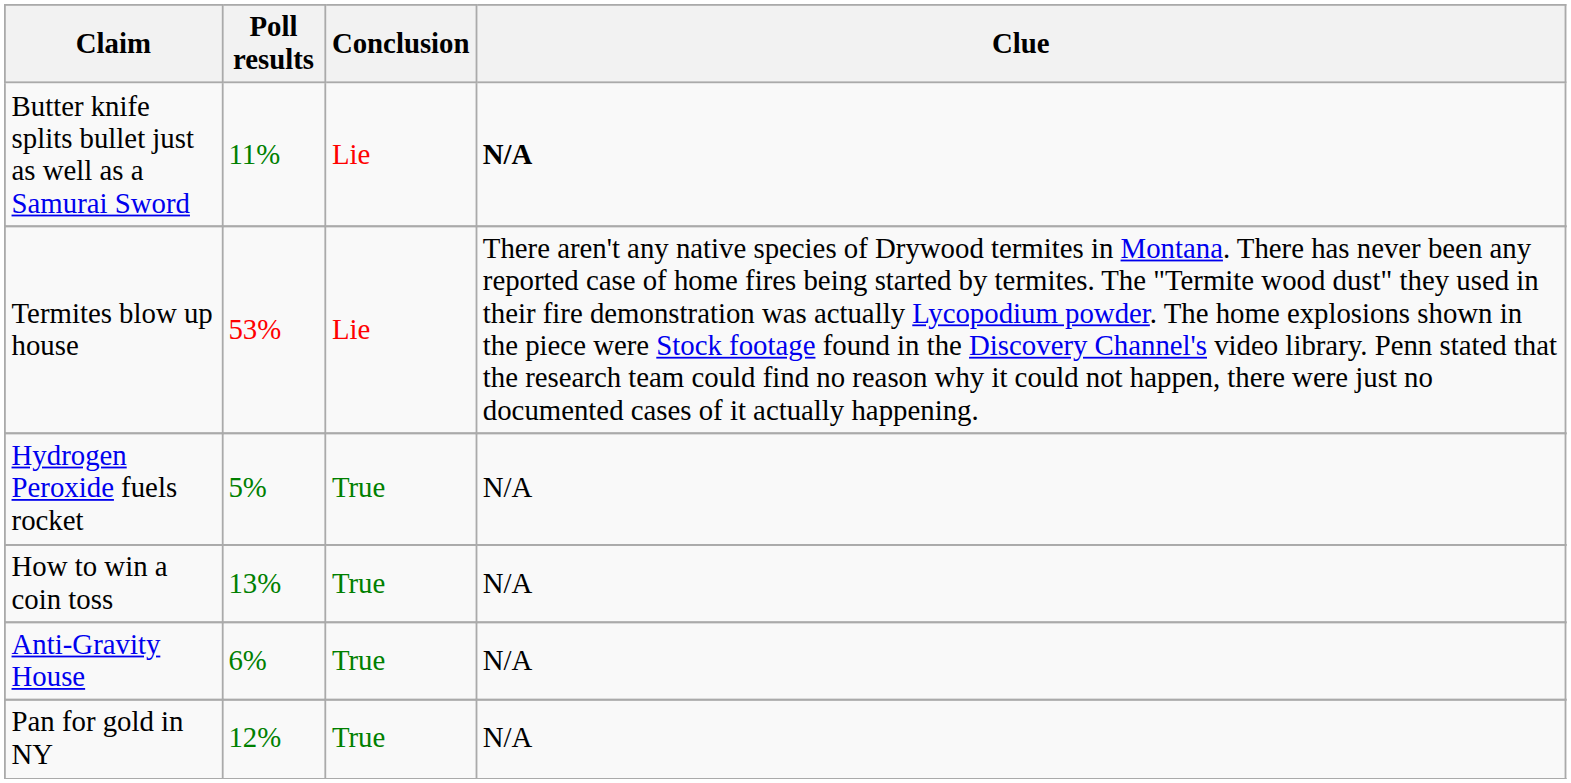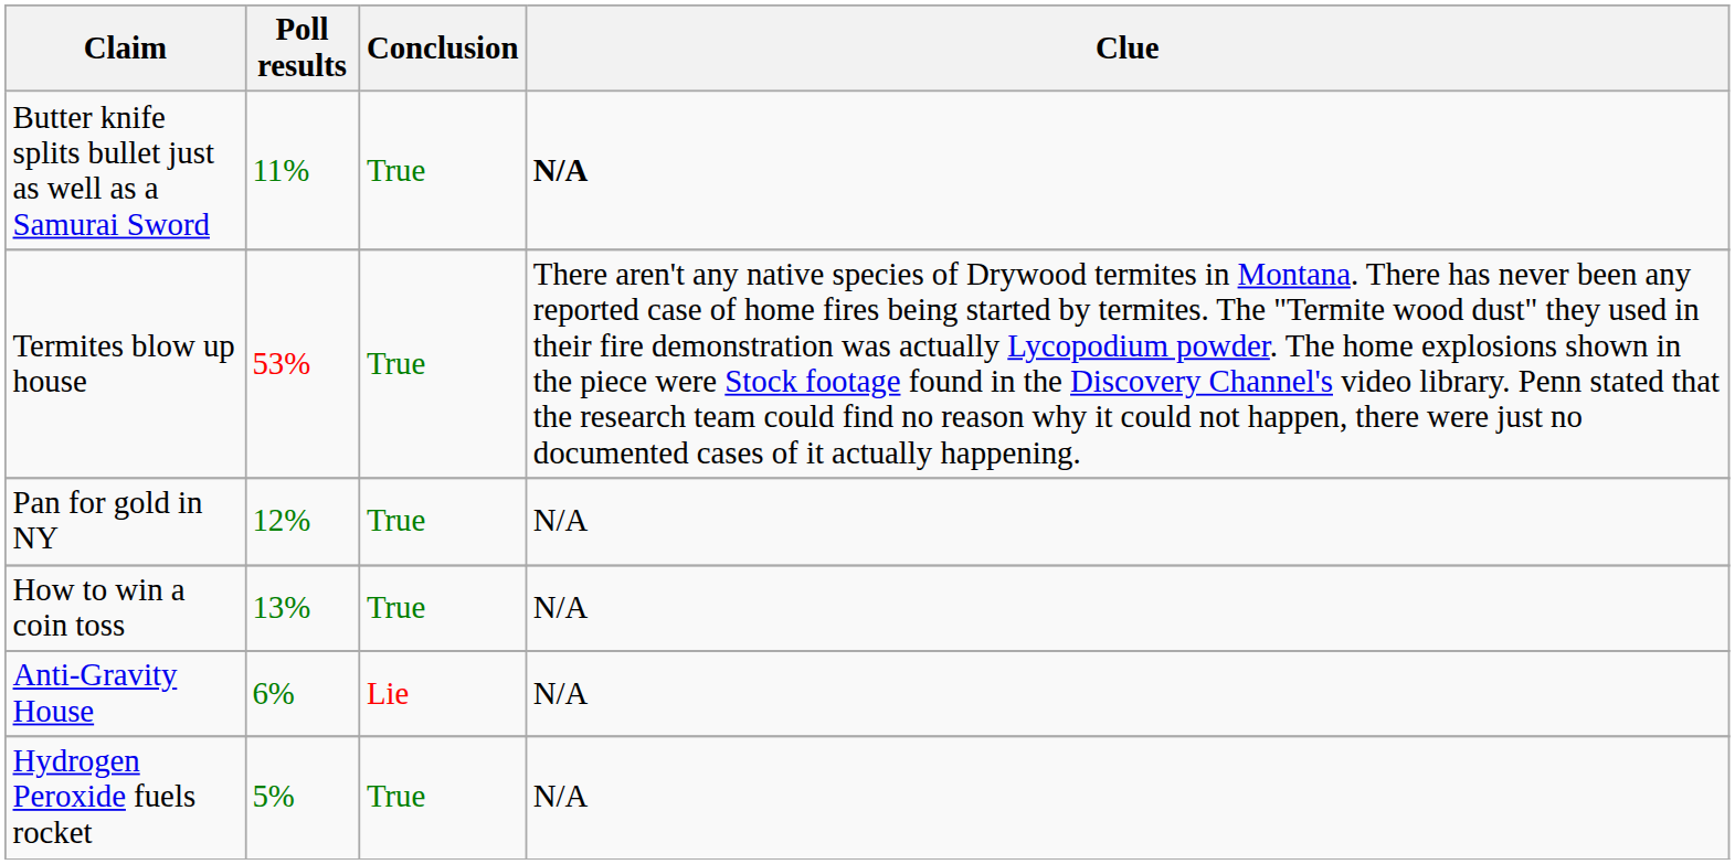Butter knife splits bullet just as well as a Samurai Sword | Conclusion: Lie -> True
Termites blow up house | Conclusion: Lie -> True
rows swapped: Pan for gold in NY <-> Hydrogen Peroxide fuels rocket
Anti-Gravity House | Conclusion: True -> Lie
